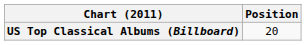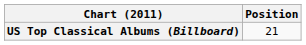US Top Classical Albums (Billboard) | Position: 20 -> 21
